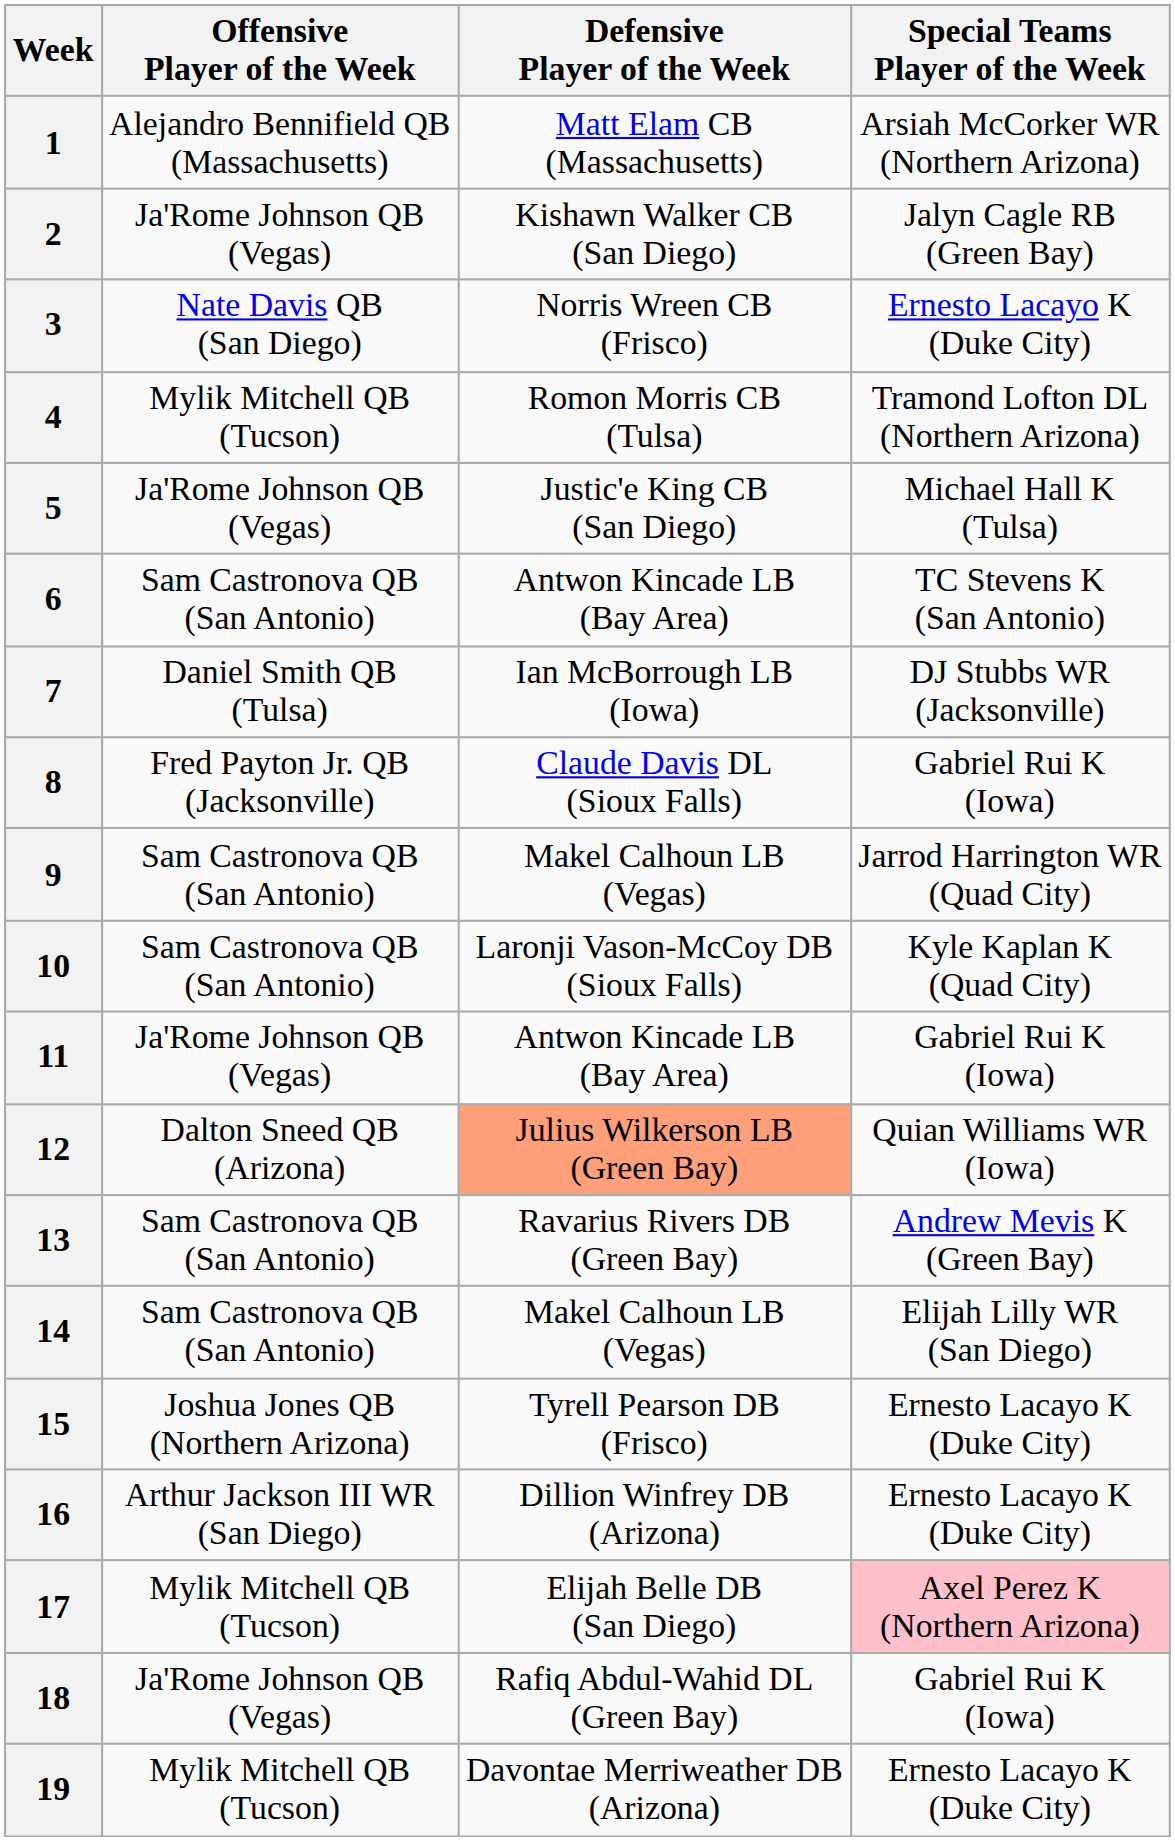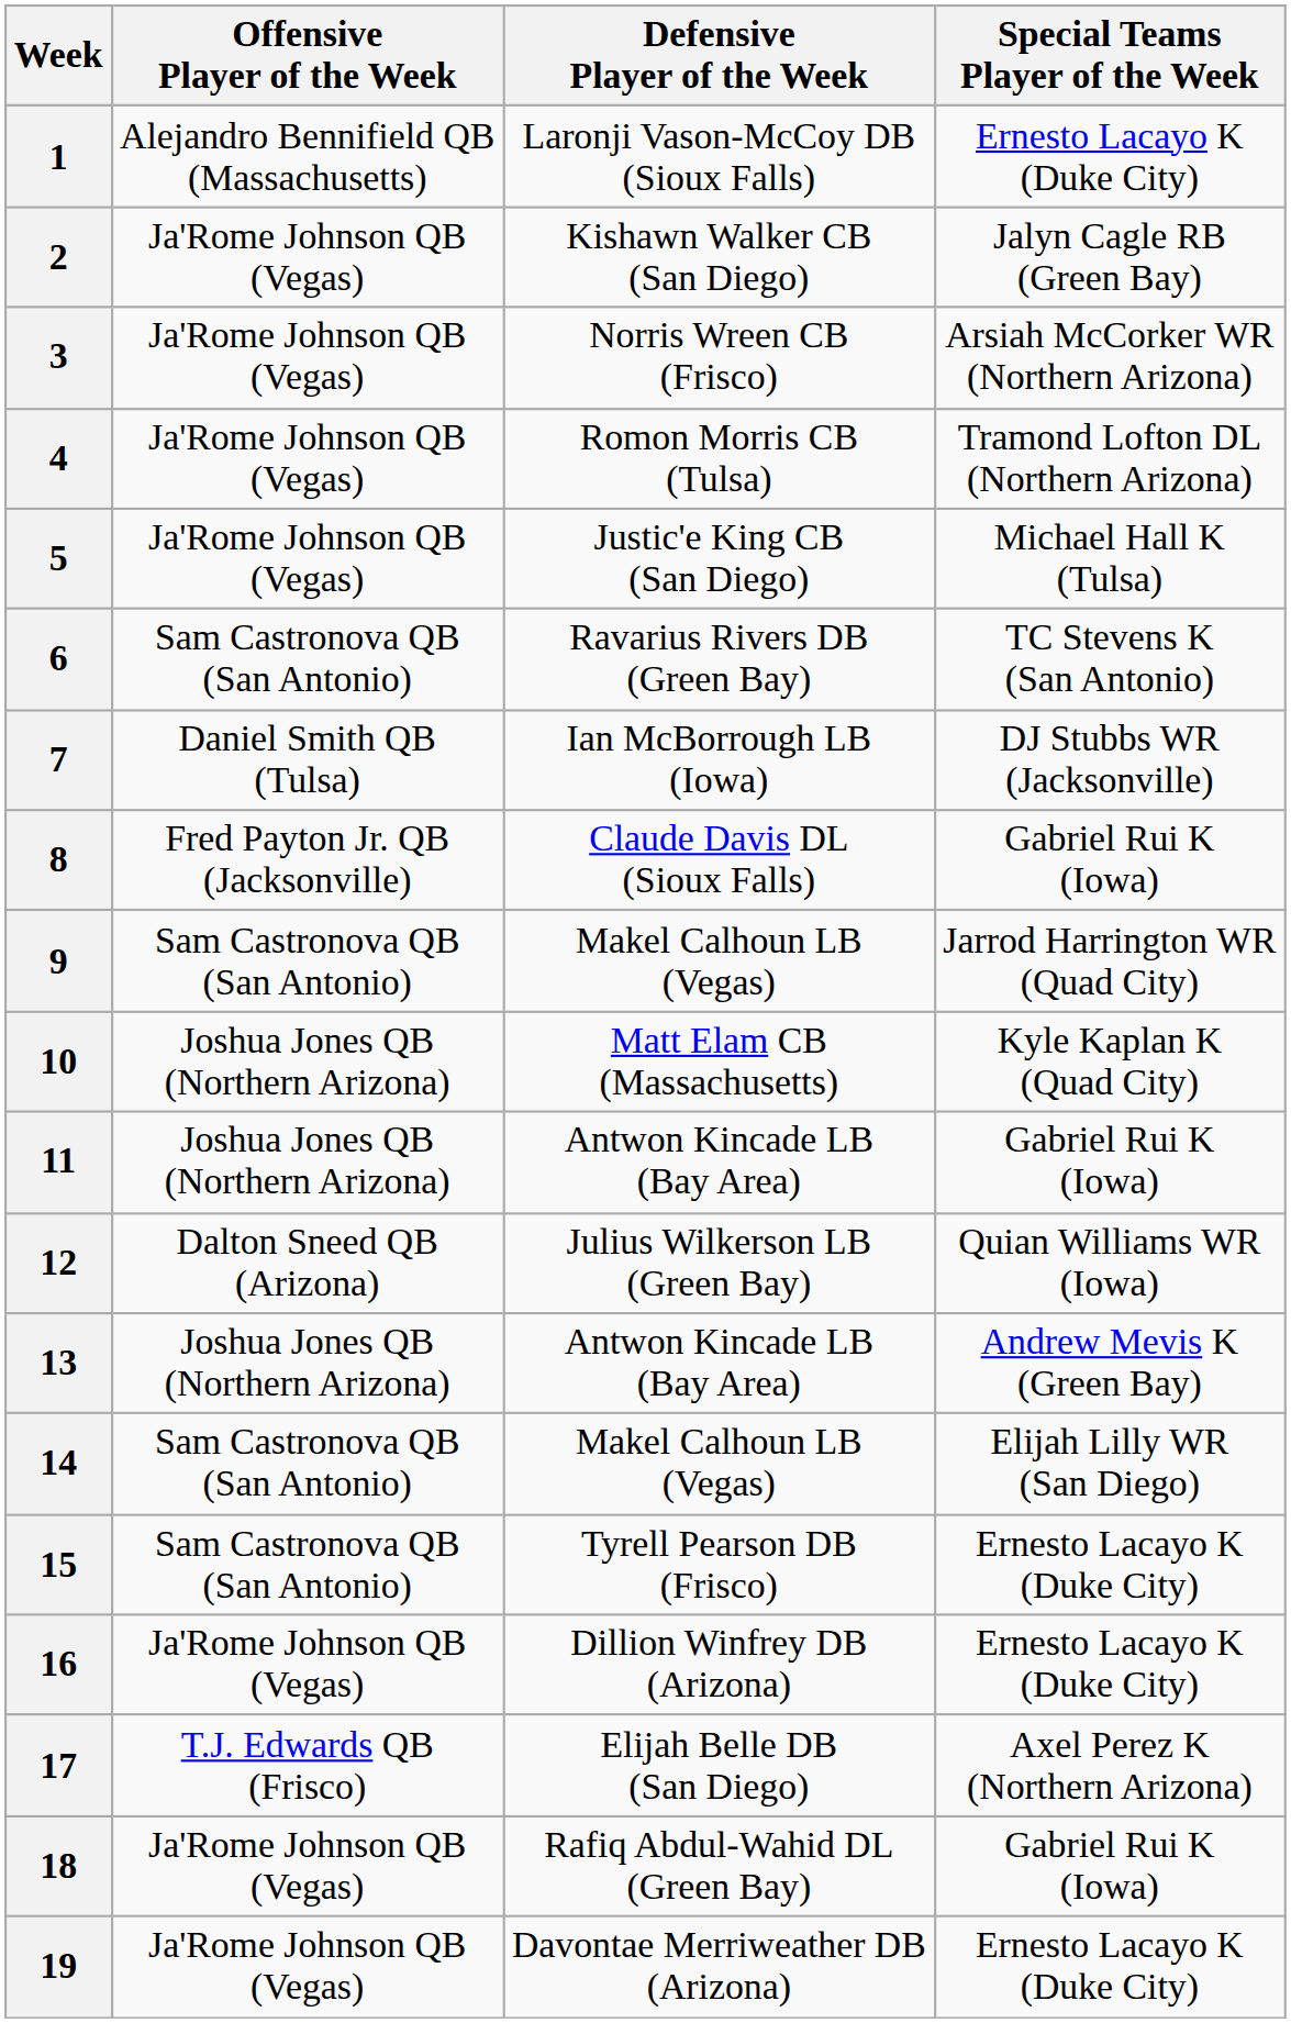1 | Defensive Player of the Week: Matt Elam CB (Massachusetts) -> Laronji Vason-McCoy DB (Sioux Falls)
1 | Special Teams Player of the Week: Arsiah McCorker WR (Northern Arizona) -> Ernesto Lacayo K (Duke City)
3 | Offensive Player of the Week: Nate Davis QB (San Diego) -> Ja'Rome Johnson QB (Vegas)
3 | Special Teams Player of the Week: Ernesto Lacayo K (Duke City) -> Arsiah McCorker WR (Northern Arizona)
4 | Offensive Player of the Week: Mylik Mitchell QB (Tucson) -> Ja'Rome Johnson QB (Vegas)
6 | Defensive Player of the Week: Antwon Kincade LB (Bay Area) -> Ravarius Rivers DB (Green Bay)
10 | Offensive Player of the Week: Sam Castronova QB (San Antonio) -> Joshua Jones QB (Northern Arizona)
10 | Defensive Player of the Week: Laronji Vason-McCoy DB (Sioux Falls) -> Matt Elam CB (Massachusetts)
11 | Offensive Player of the Week: Ja'Rome Johnson QB (Vegas) -> Joshua Jones QB (Northern Arizona)
12 | Defensive Player of the Week: lightsalmon background -> no background
13 | Offensive Player of the Week: Sam Castronova QB (San Antonio) -> Joshua Jones QB (Northern Arizona)
13 | Defensive Player of the Week: Ravarius Rivers DB (Green Bay) -> Antwon Kincade LB (Bay Area)
15 | Offensive Player of the Week: Joshua Jones QB (Northern Arizona) -> Sam Castronova QB (San Antonio)
16 | Offensive Player of the Week: Arthur Jackson III WR (San Diego) -> Ja'Rome Johnson QB (Vegas)
17 | Offensive Player of the Week: Mylik Mitchell QB (Tucson) -> T.J. Edwards QB (Frisco)
17 | Special Teams Player of the Week: pink background -> no background
19 | Offensive Player of the Week: Mylik Mitchell QB (Tucson) -> Ja'Rome Johnson QB (Vegas)
